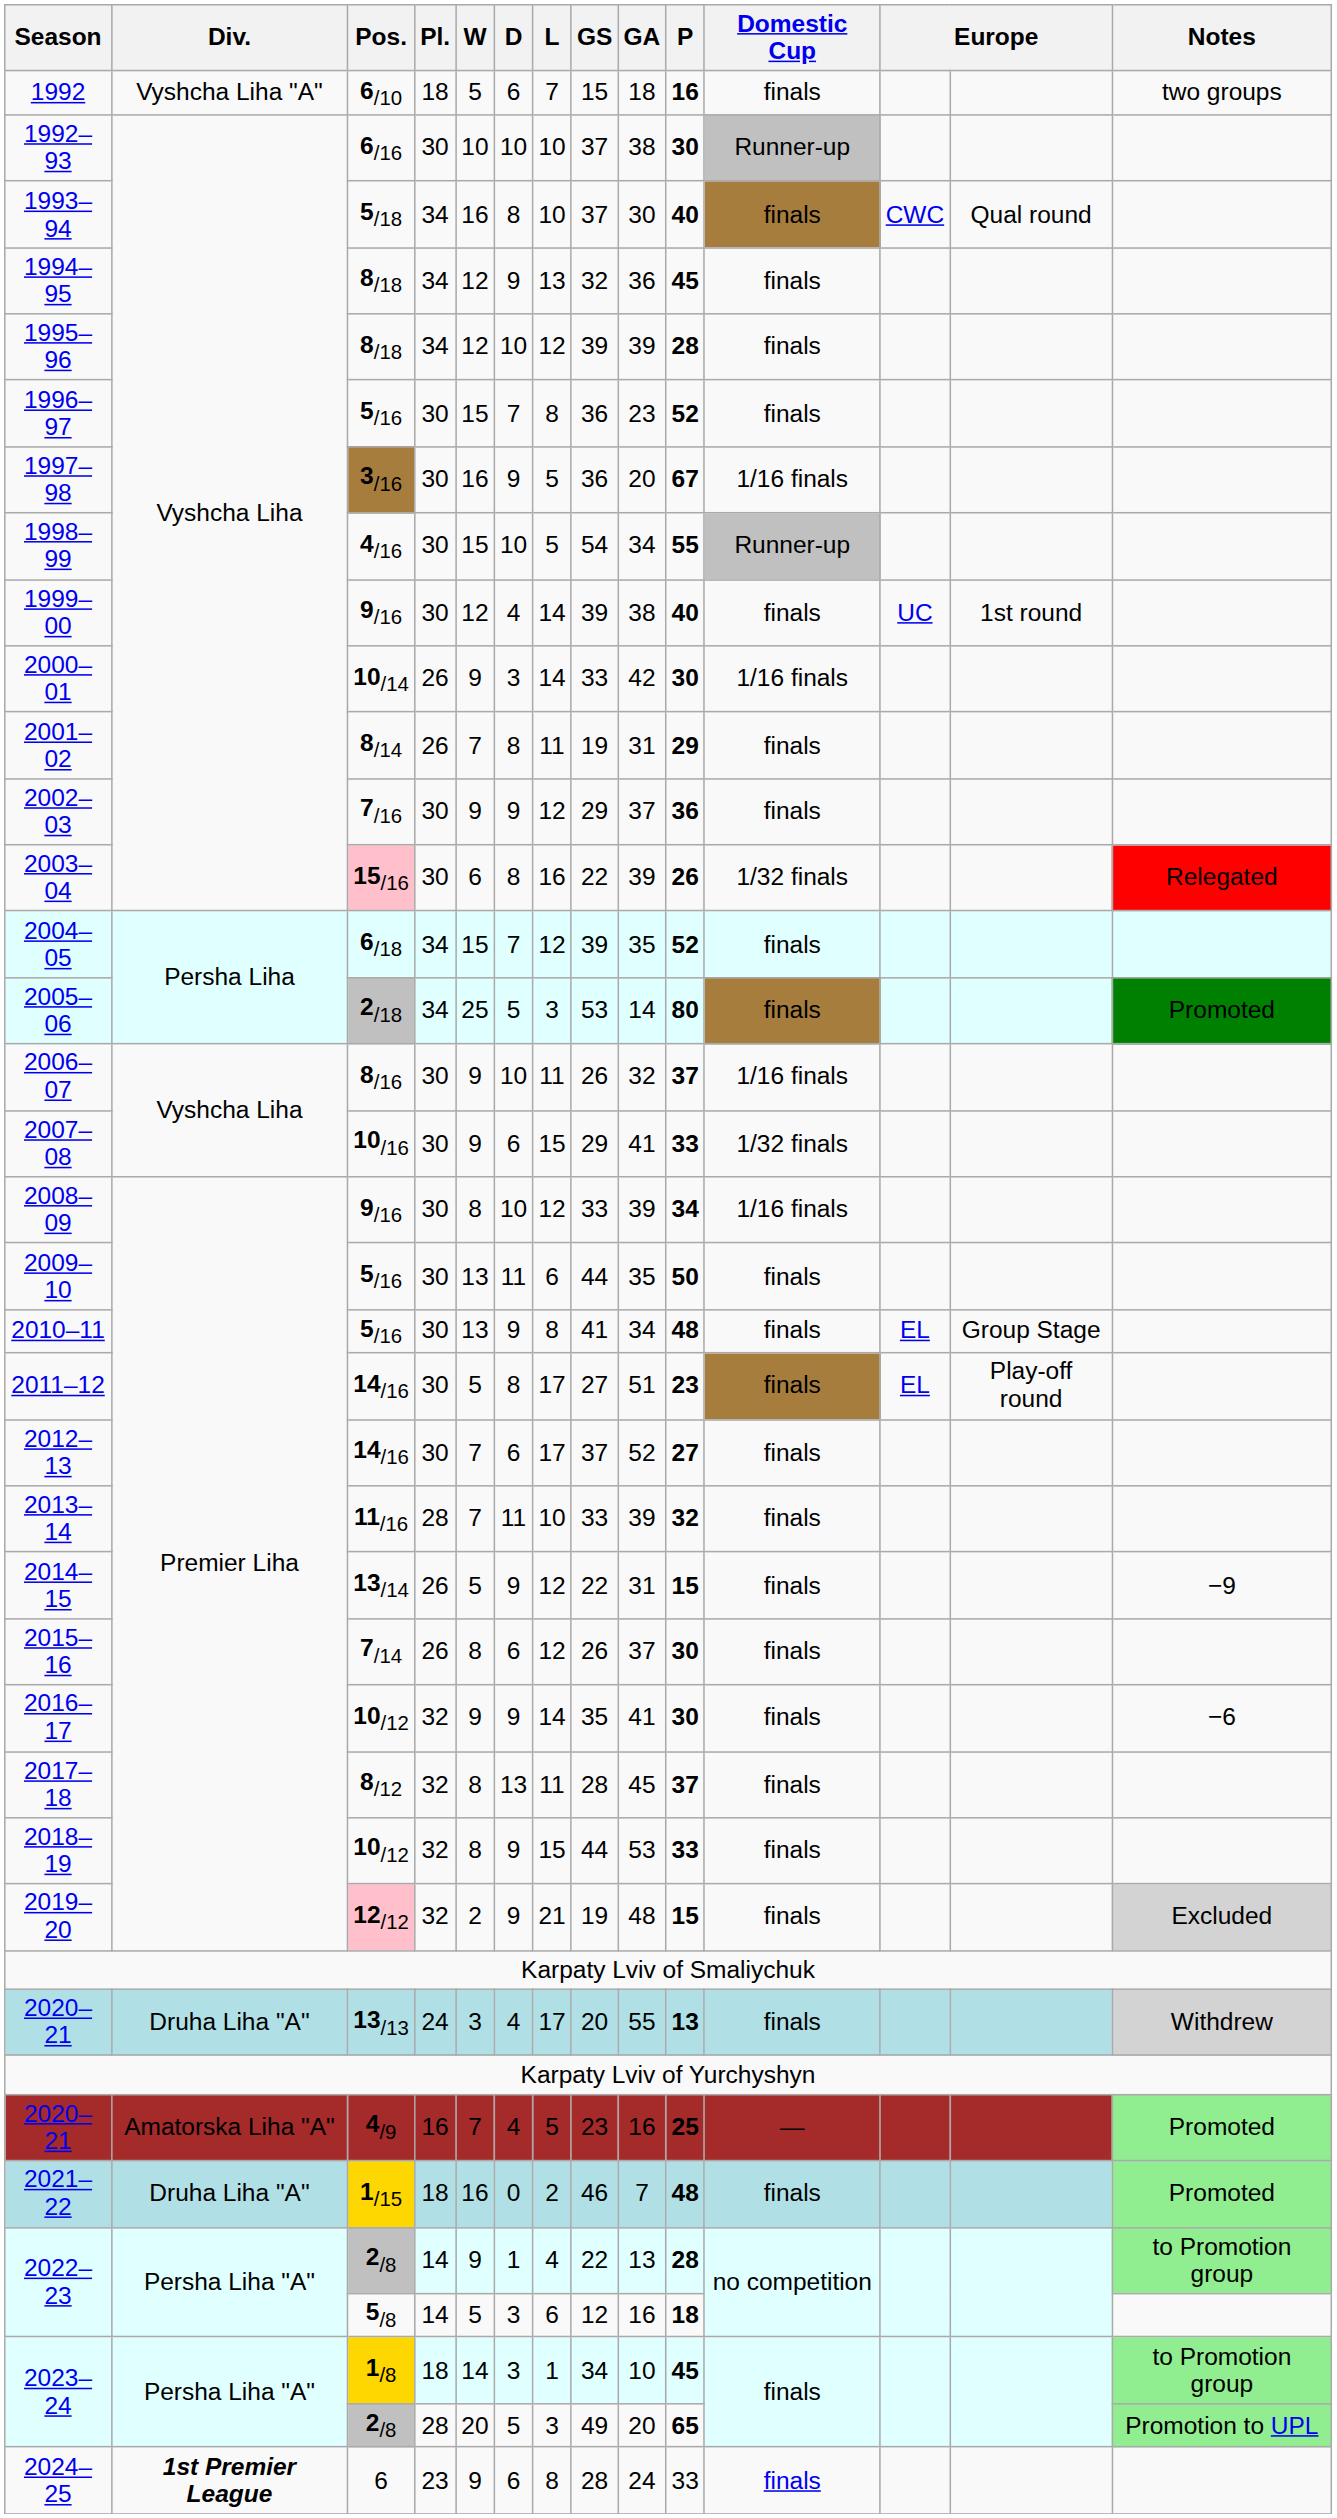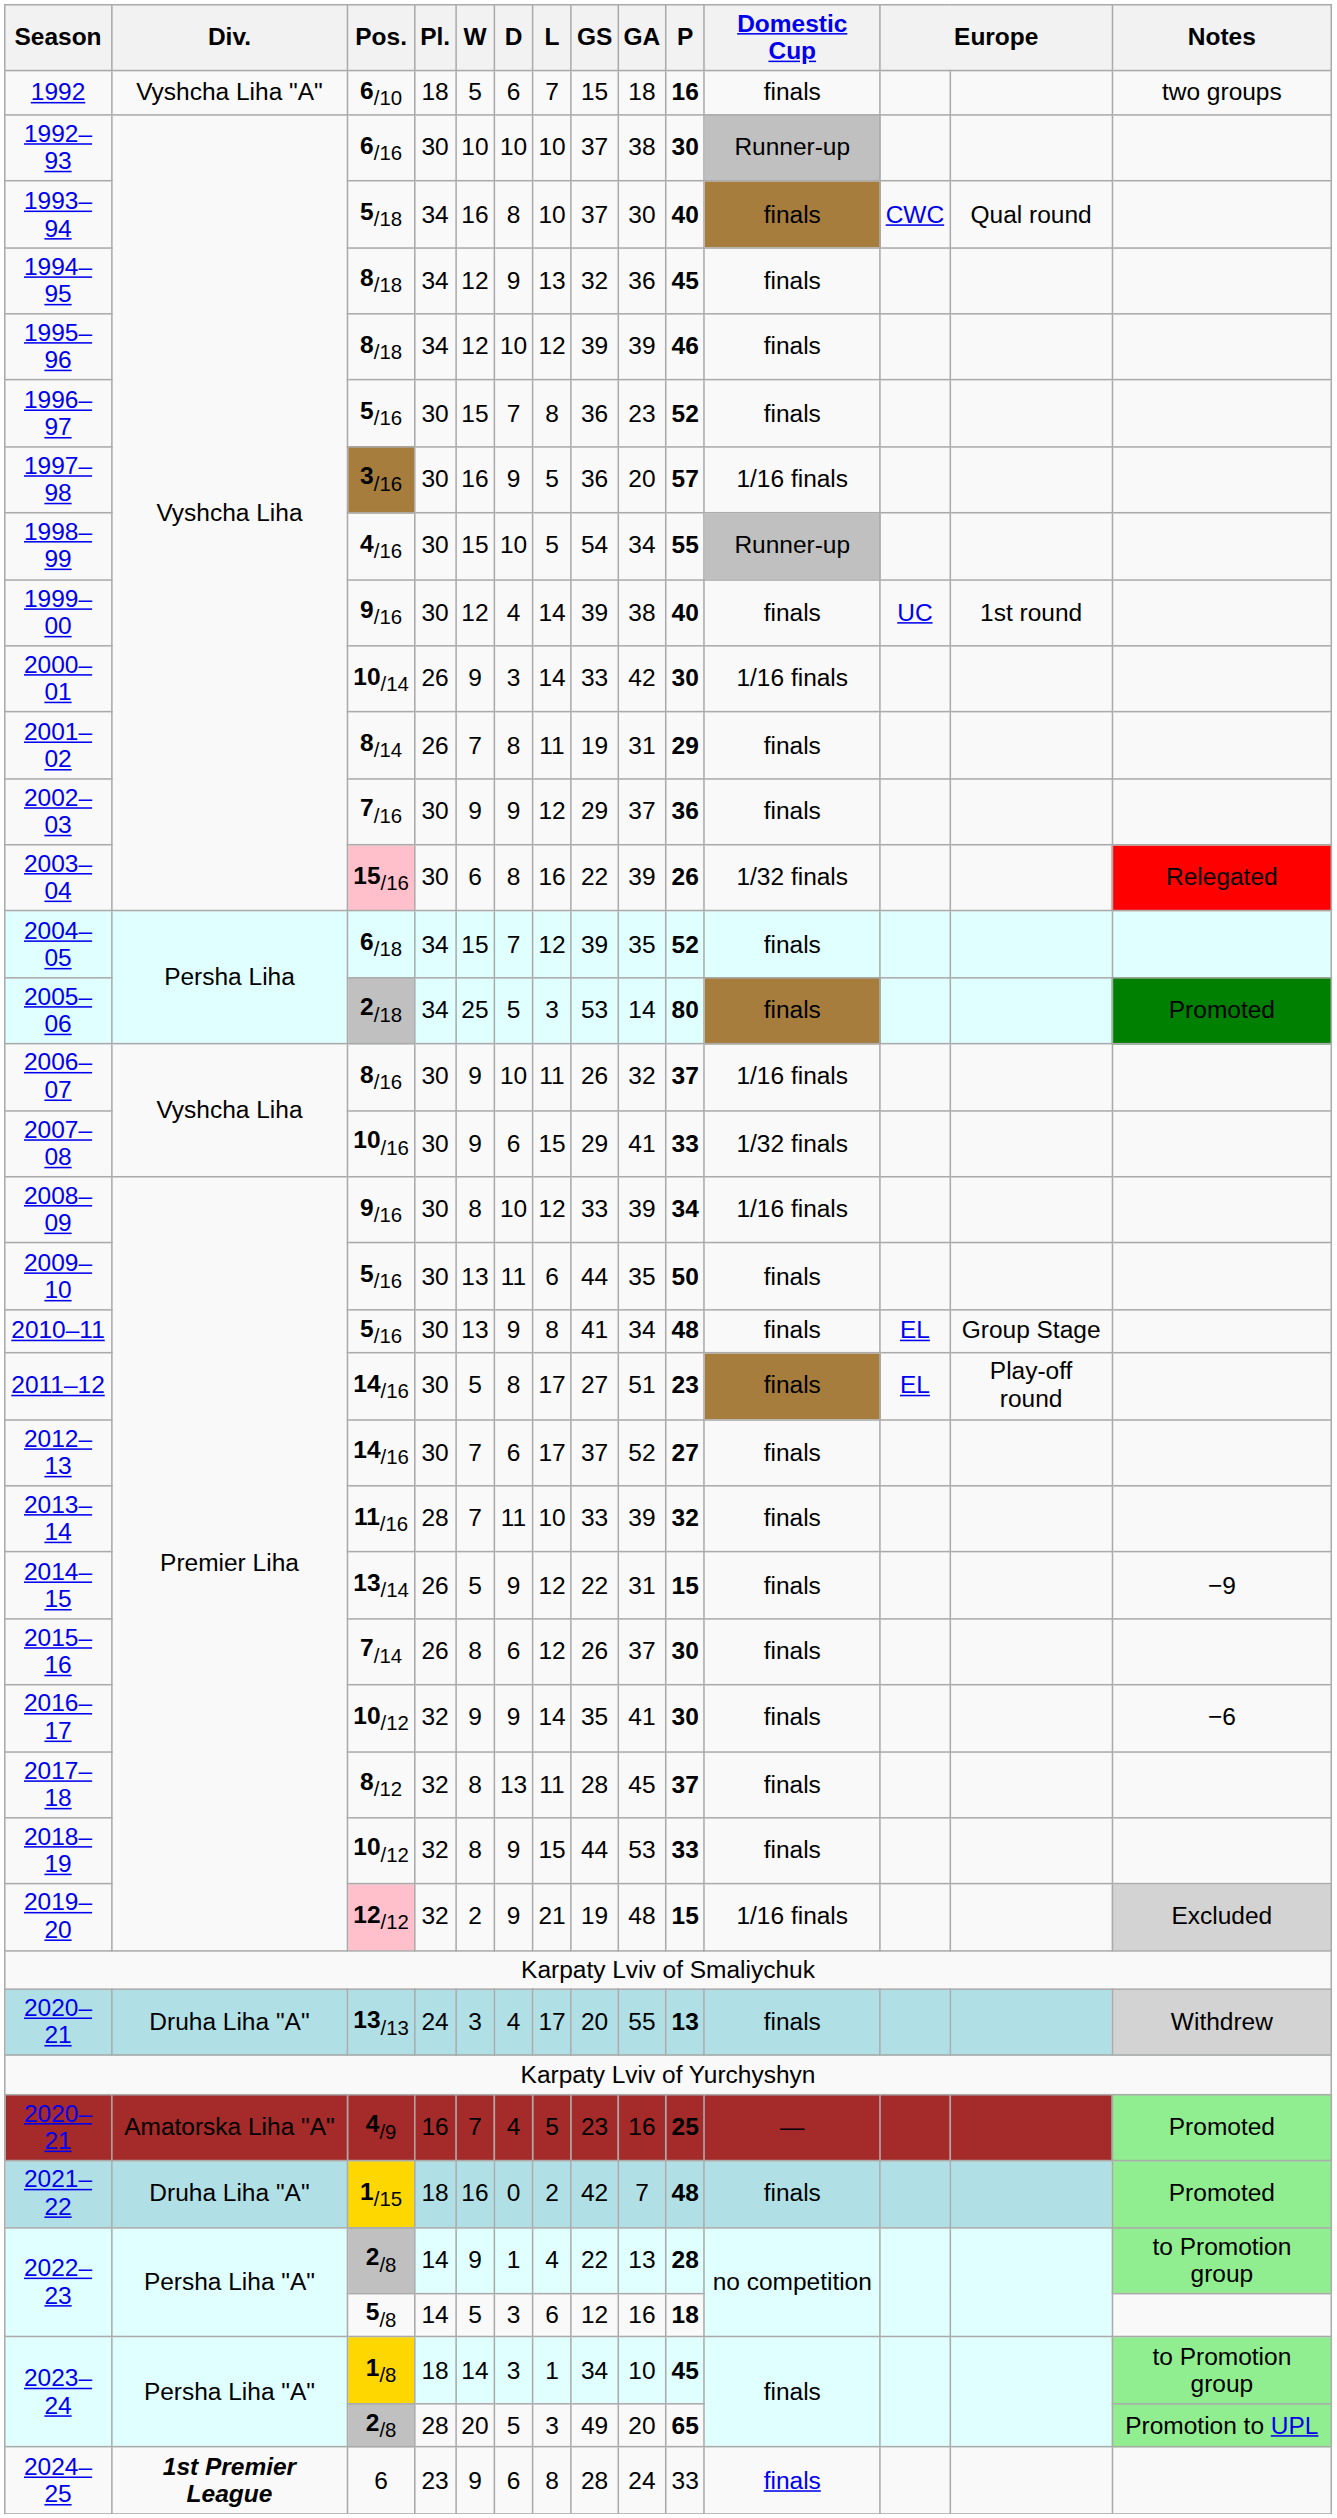1995–96 | P: 28 -> 46
1997–98 | P: 67 -> 57
2019–20 | Domestic Cup: finals -> 1/16 finals
2021–22 | GS: 46 -> 42
